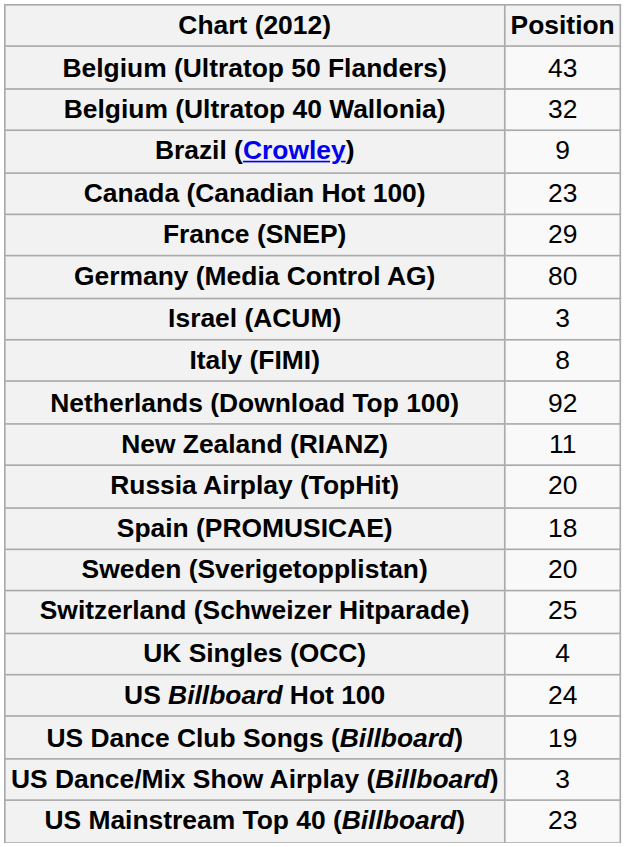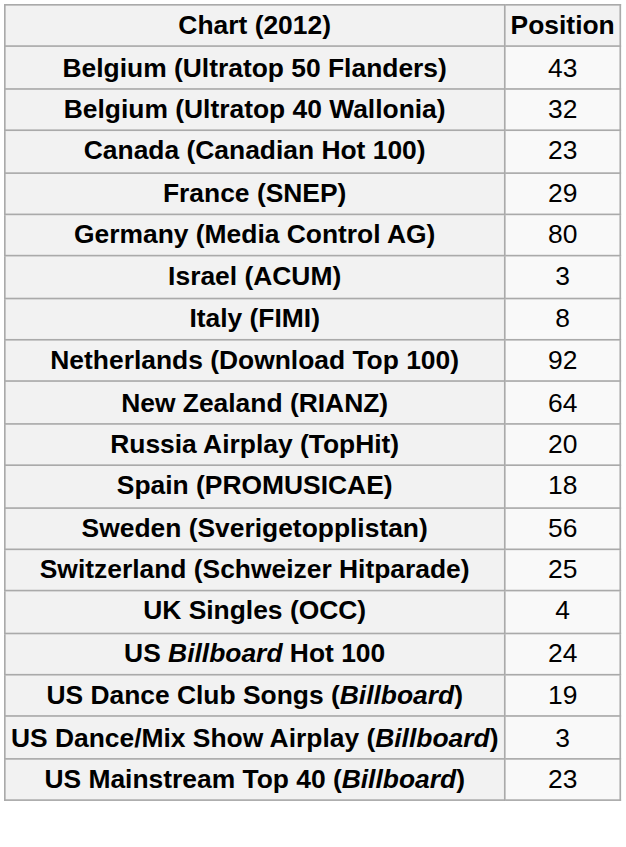- row: Brazil (Crowley) | 9
New Zealand (RIANZ) | Position: 11 -> 64
Sweden (Sverigetopplistan) | Position: 20 -> 56
